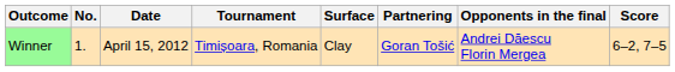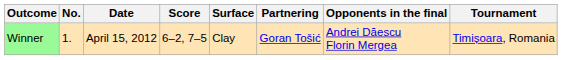columns swapped: Tournament <-> Score
